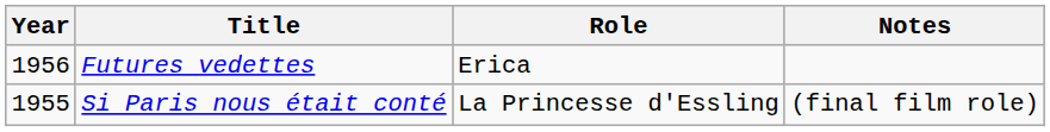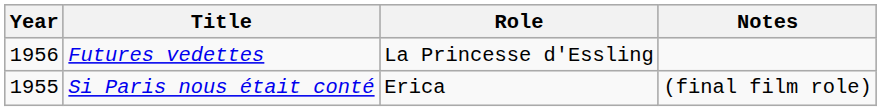Futures vedettes | Role: Erica -> La Princesse d'Essling
Si Paris nous était conté | Role: La Princesse d'Essling -> Erica
